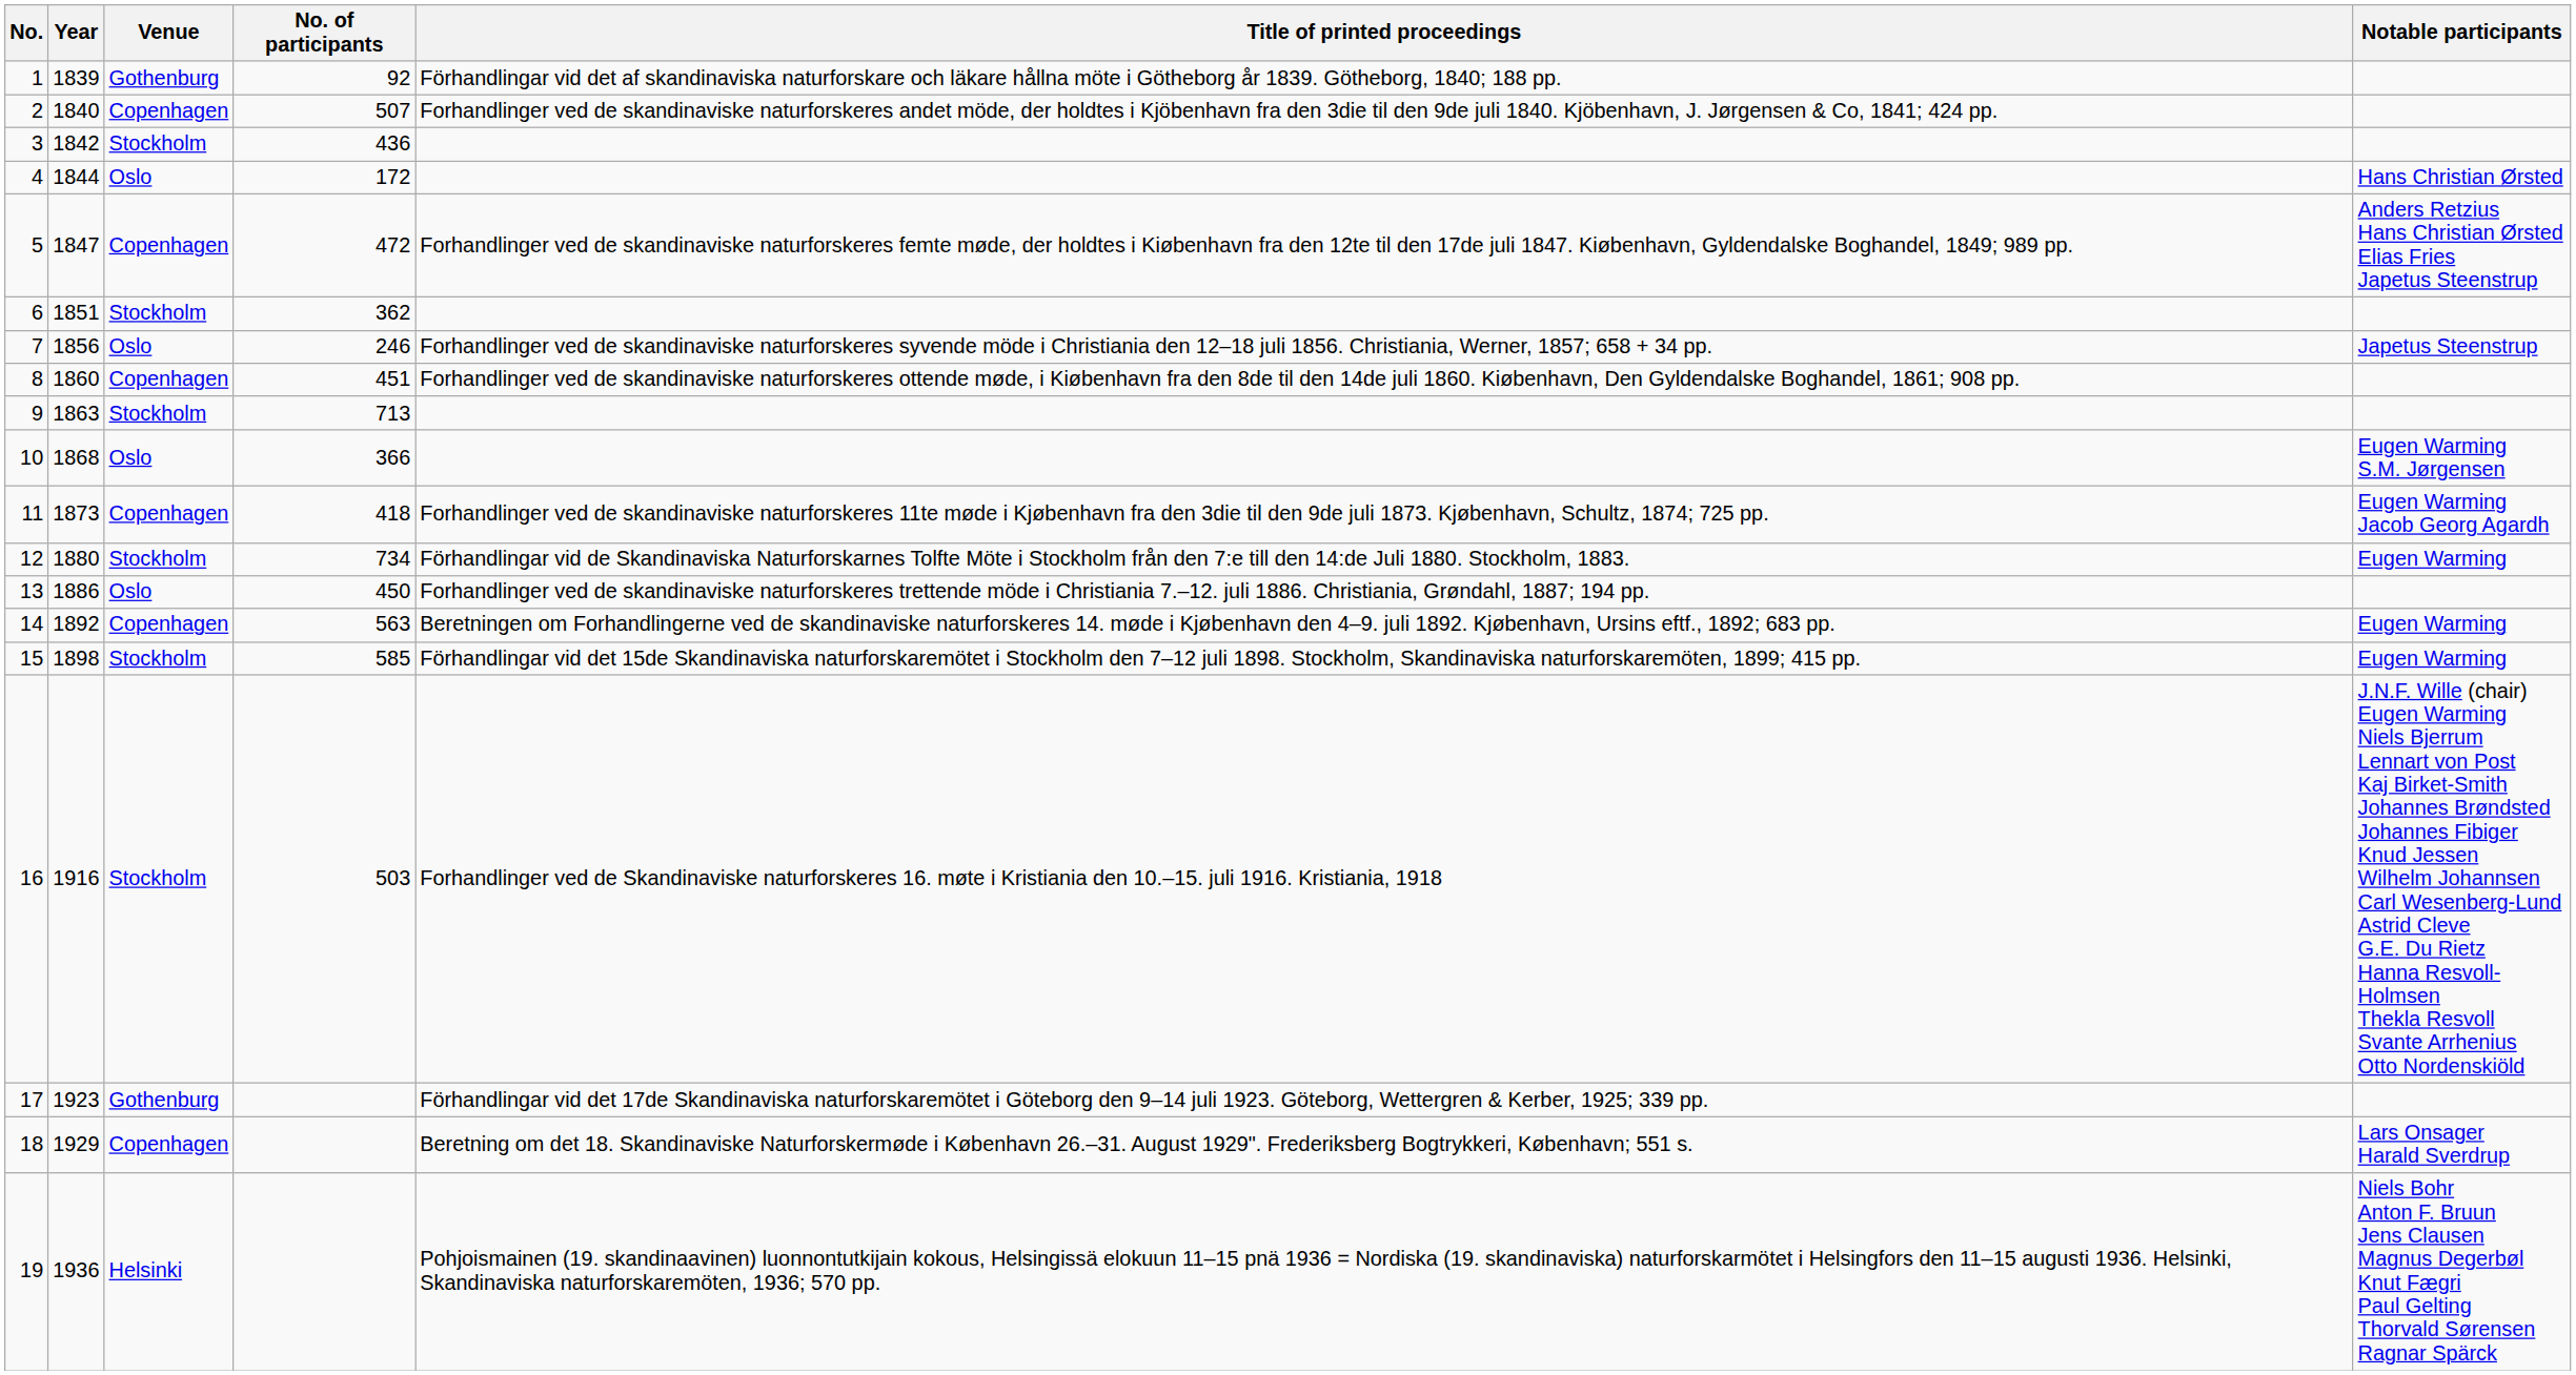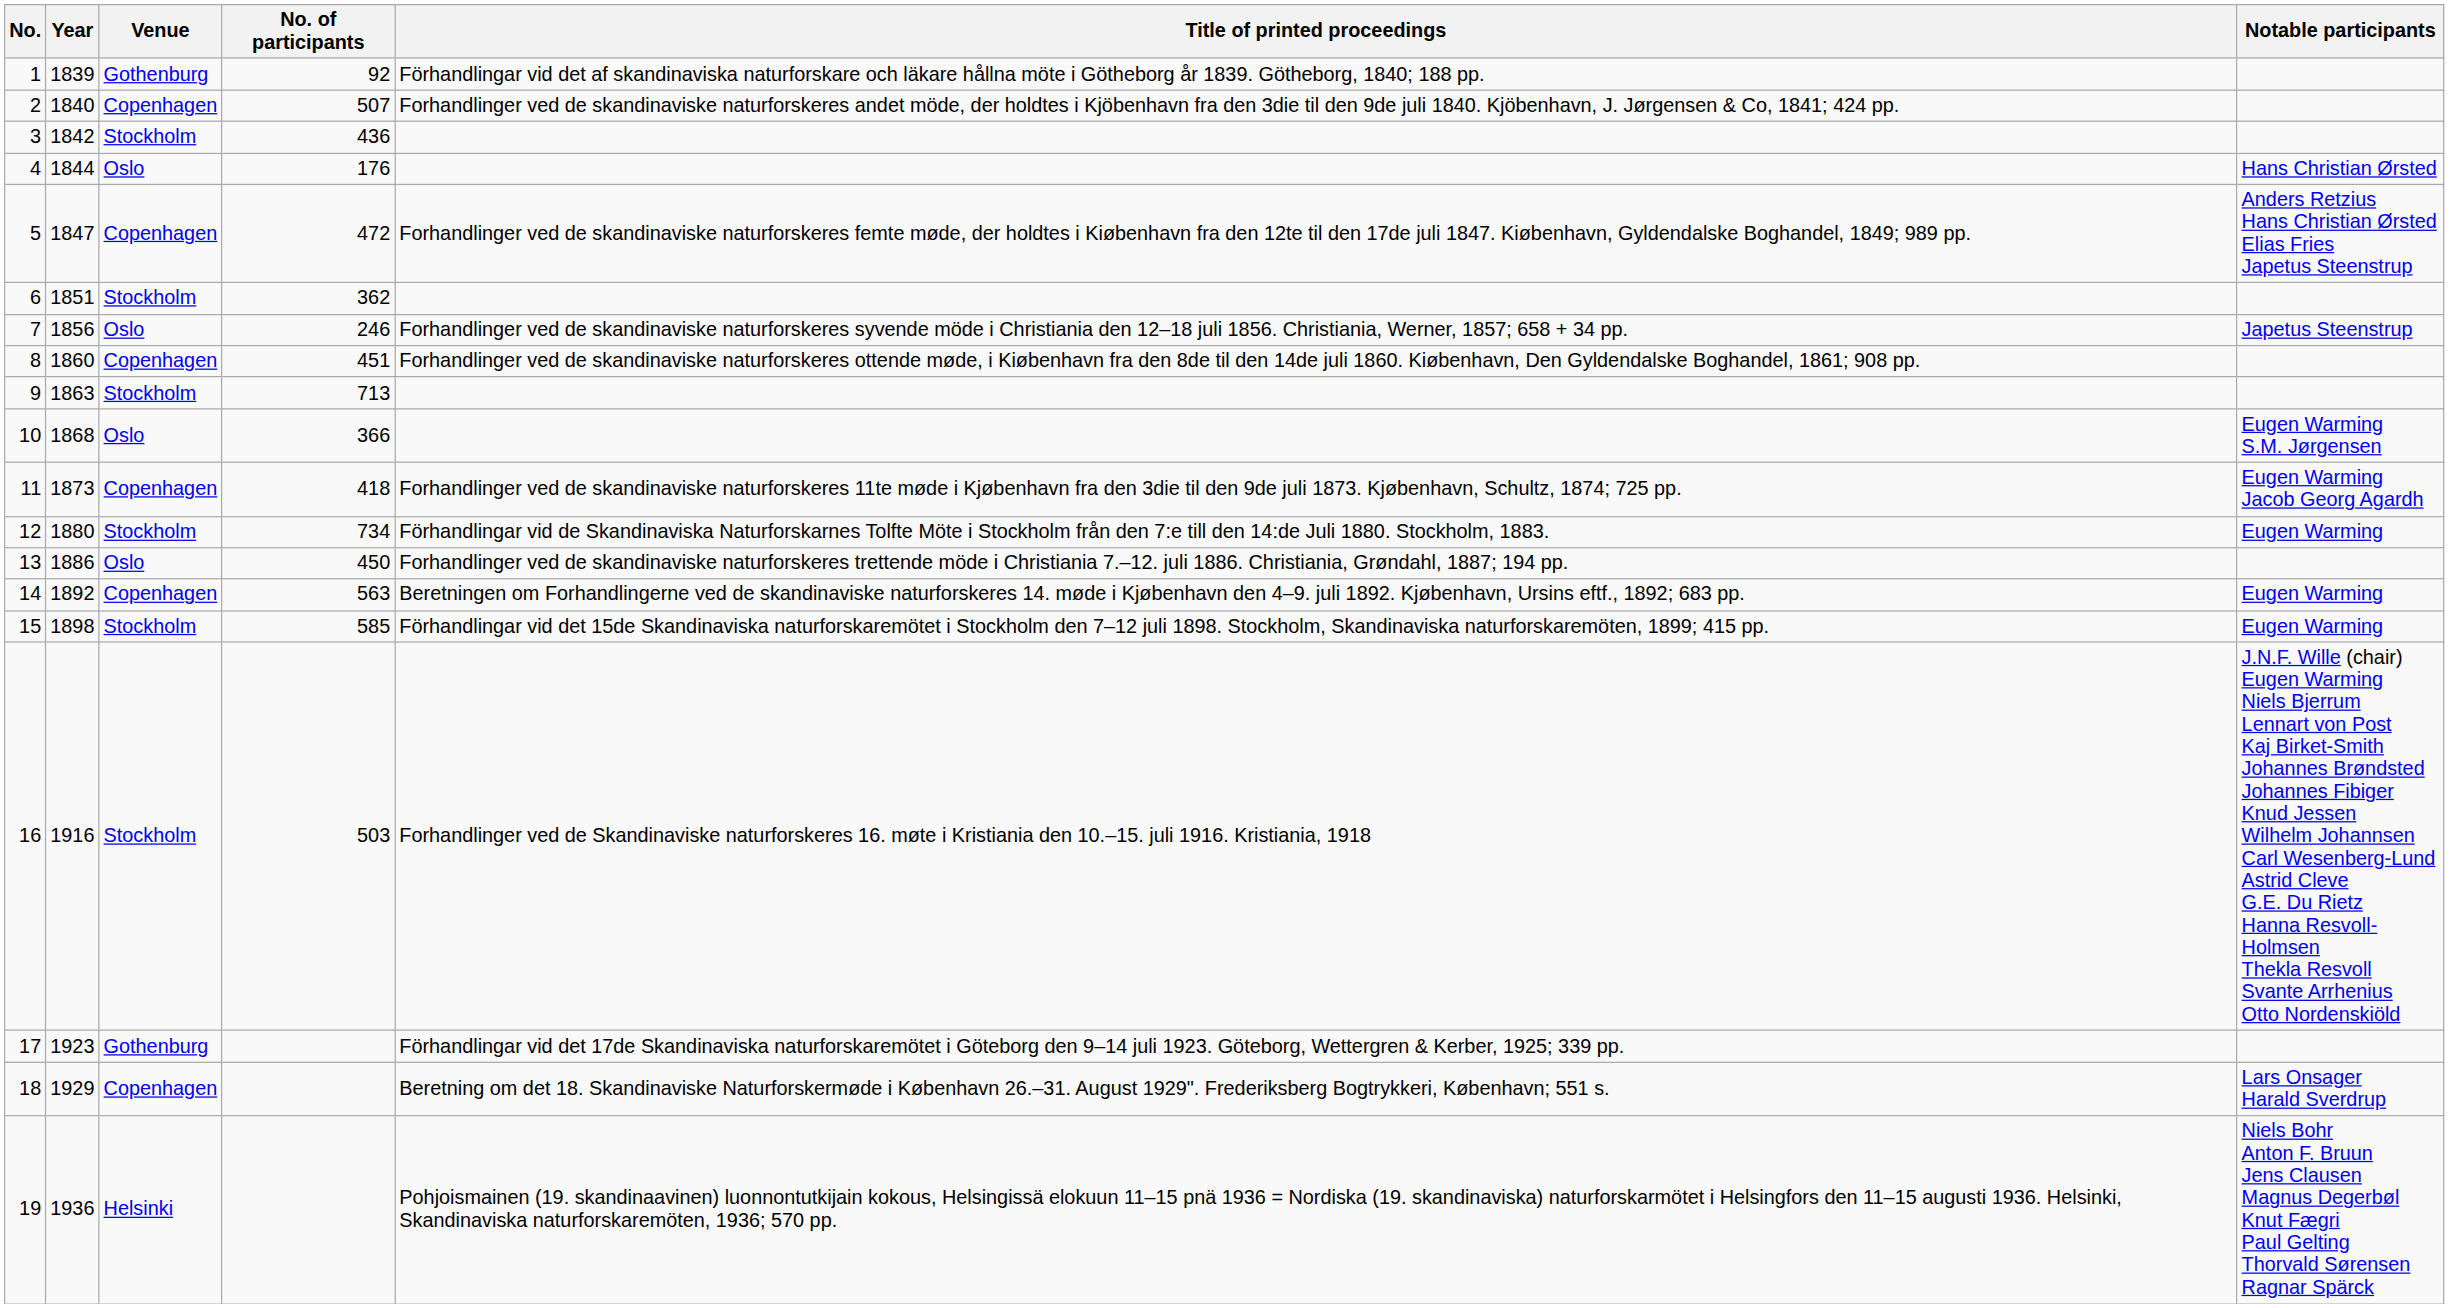4 | No. of participants: 172 -> 176
